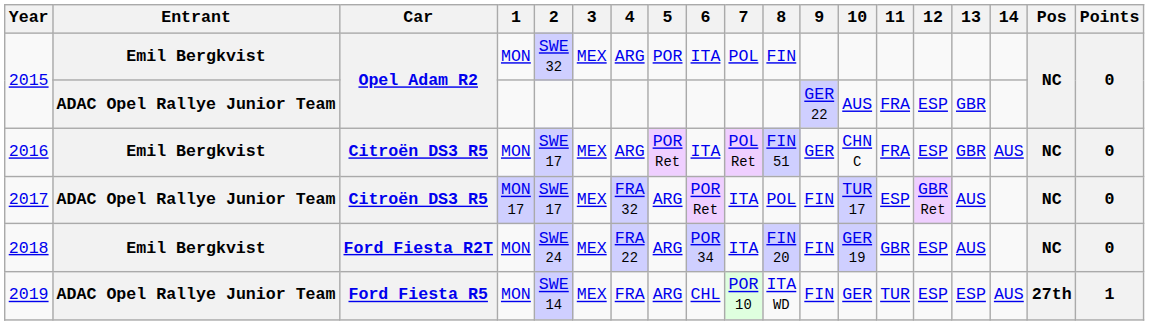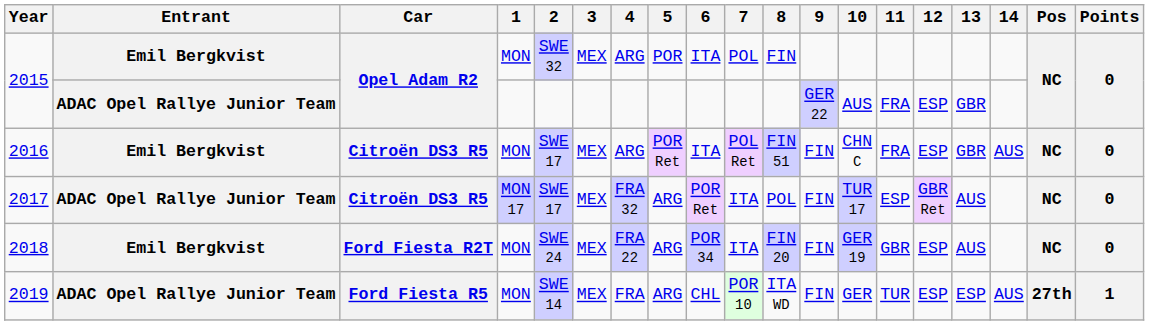2016 | 9: GER -> FIN
